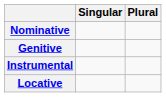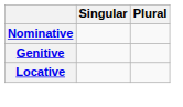- row: Instrumental
